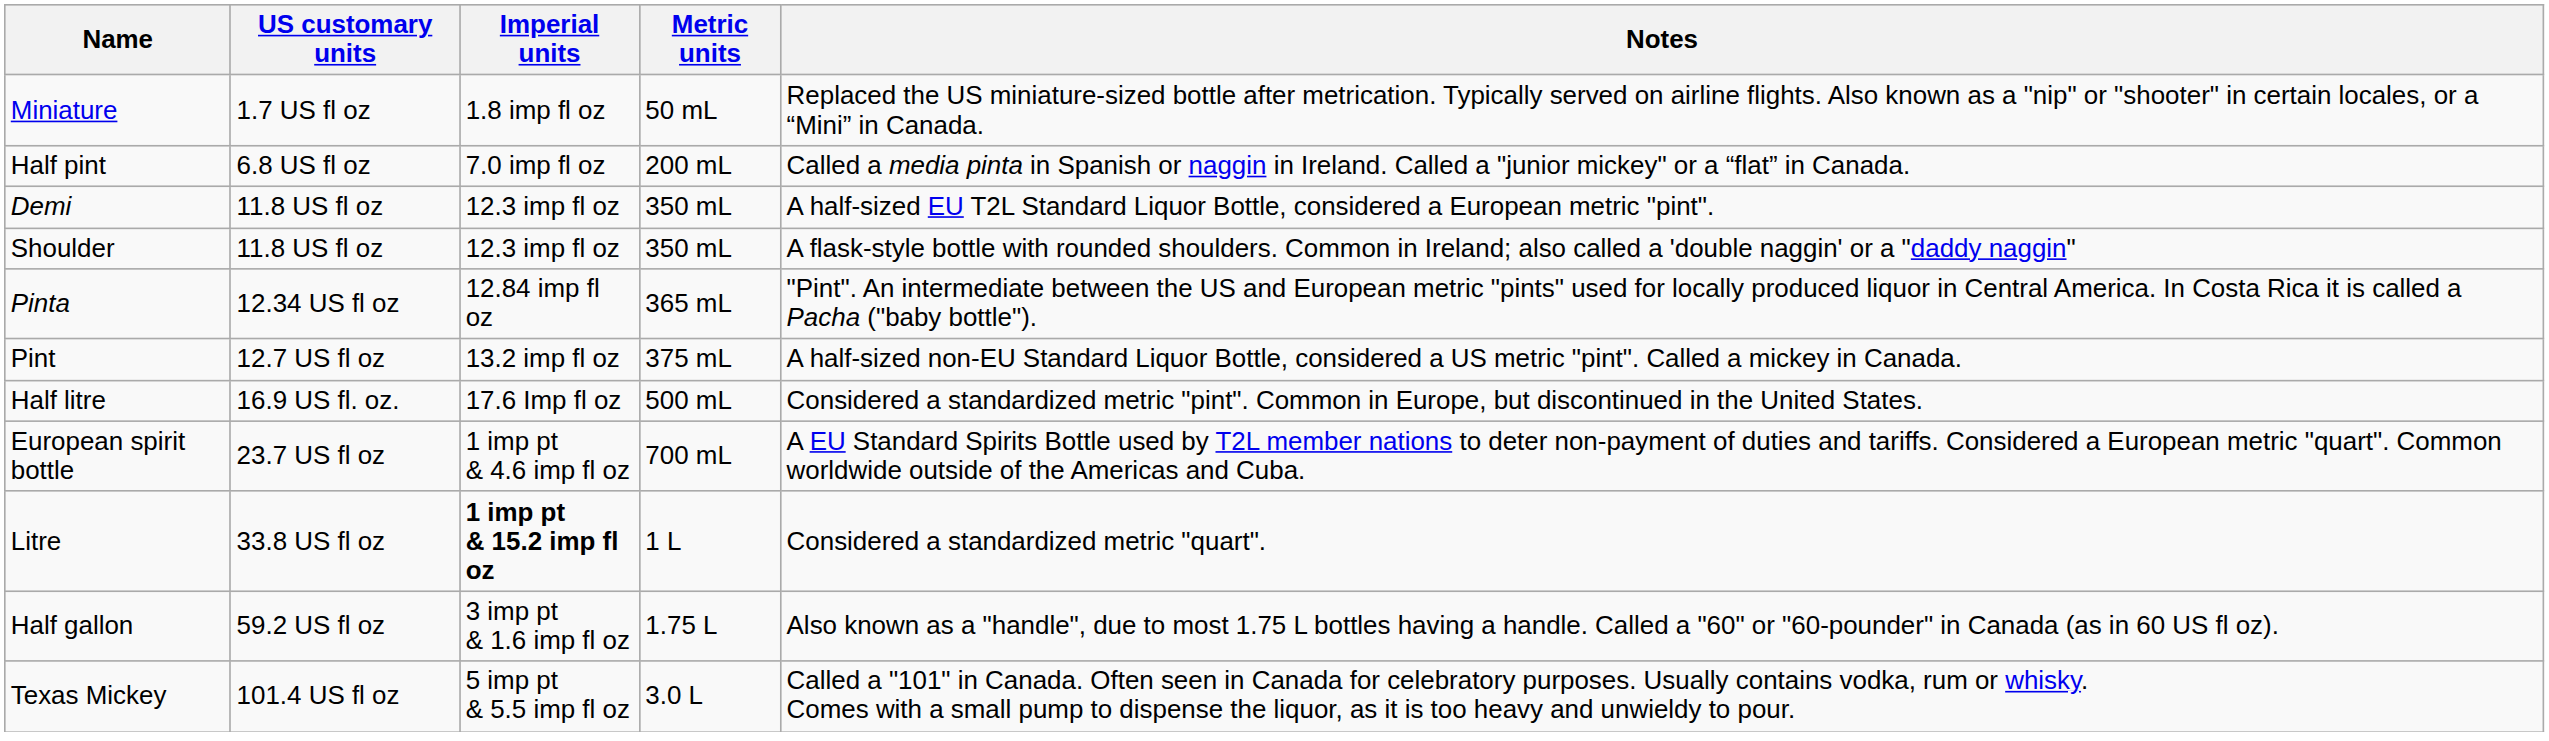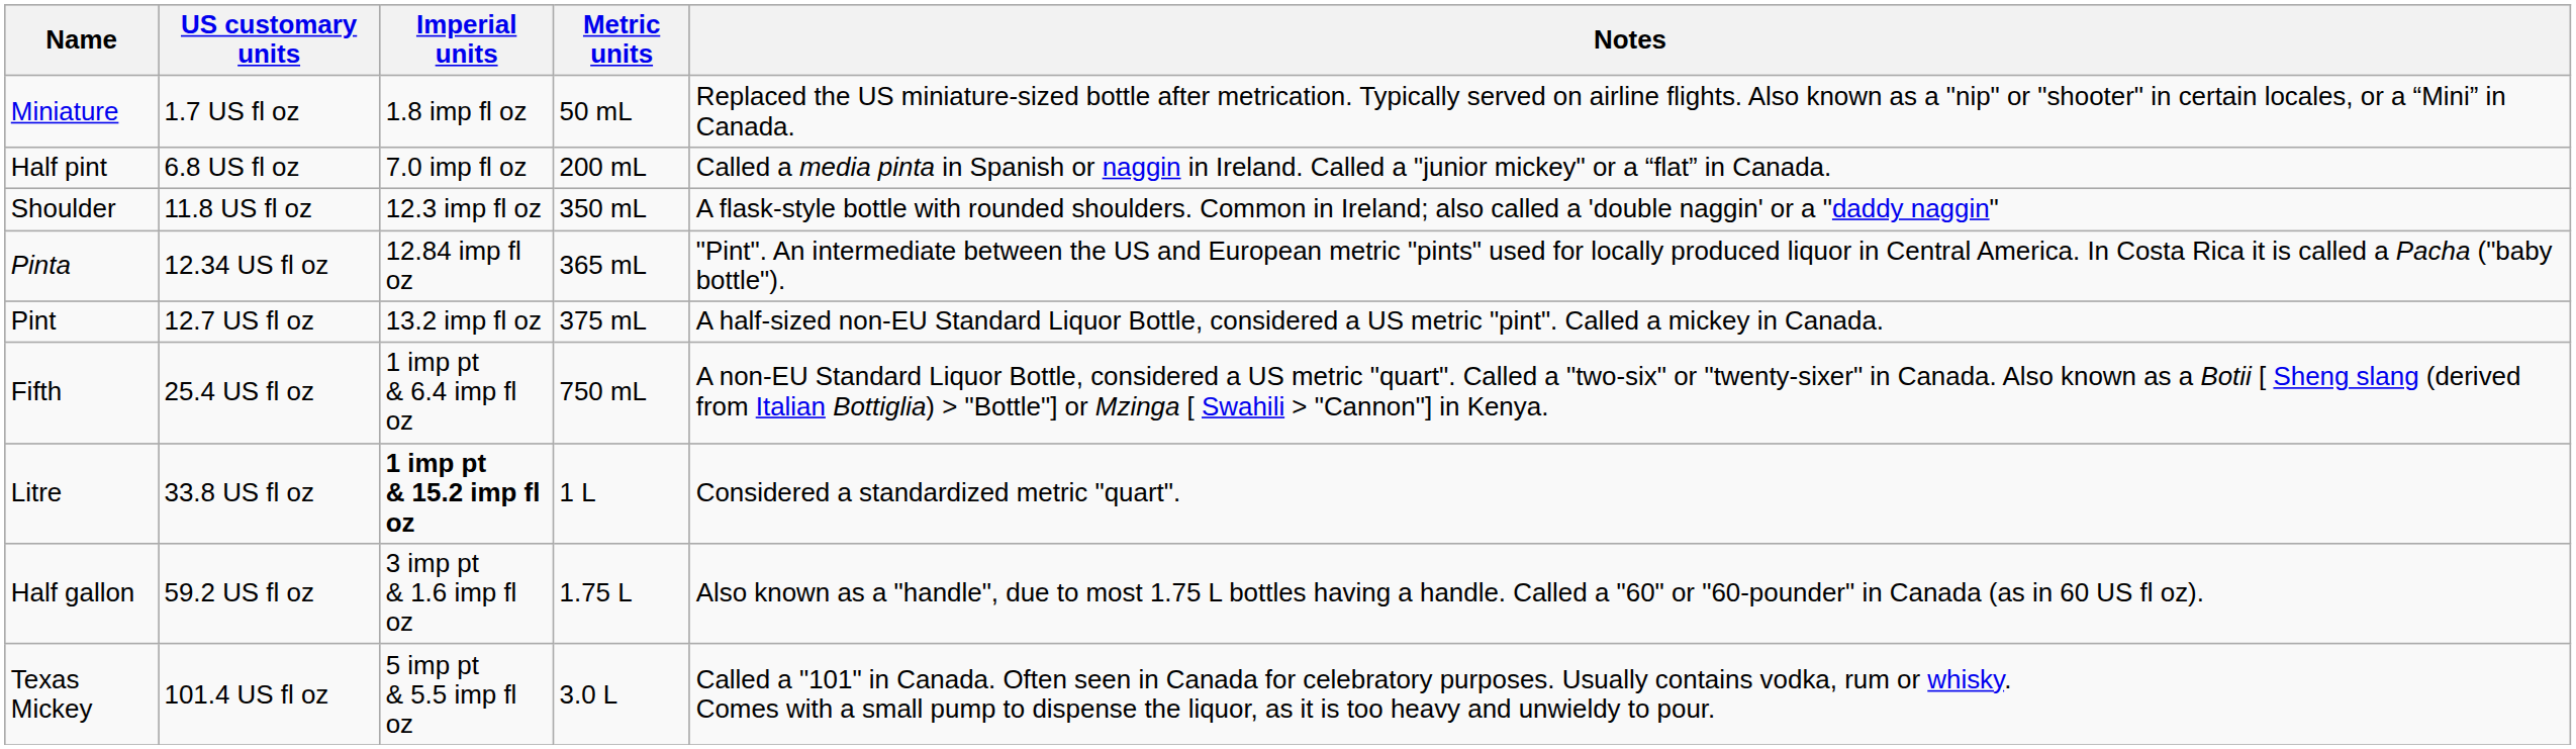- row: Demi | 11.8 US fl oz | 12.3 imp fl oz | 350 mL | A half-sized EU T2L Standard Liquor Bottle, considered a European metric "pint".
- row: Half litre | 16.9 US fl. oz. | 17.6 Imp fl oz | 500 mL | Considered a standardized metric "pint". Common in Europe, but discontinued in the United States.
- row: European spirit bottle | 23.7 US fl oz | 1 imp pt & 4.6 imp fl oz | 700 mL | A EU Standard Spirits Bottle used by T2L member nations to deter non-payment of duties and tariffs. Considered a European metric "quart". Common worldwide outside of the Americas and Cuba.
+ row: Fifth | 25.4 US fl oz | 1 imp pt & 6.4 imp fl oz | 750 mL | A non-EU Standard Liquor Bottle, considered a US metric "quart". Called a "two-six" or "twenty-sixer" in Canada. Also known as a Botii [ Sheng slang (derived from Italian Bottiglia) > "Bottle"] or Mzinga [ Swahili > "Cannon"] in Kenya.
